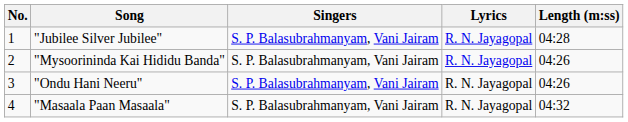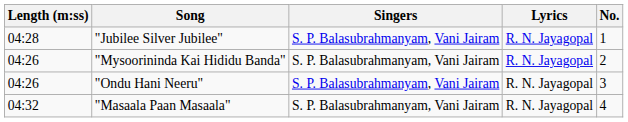columns swapped: No. <-> Length (m:ss)
